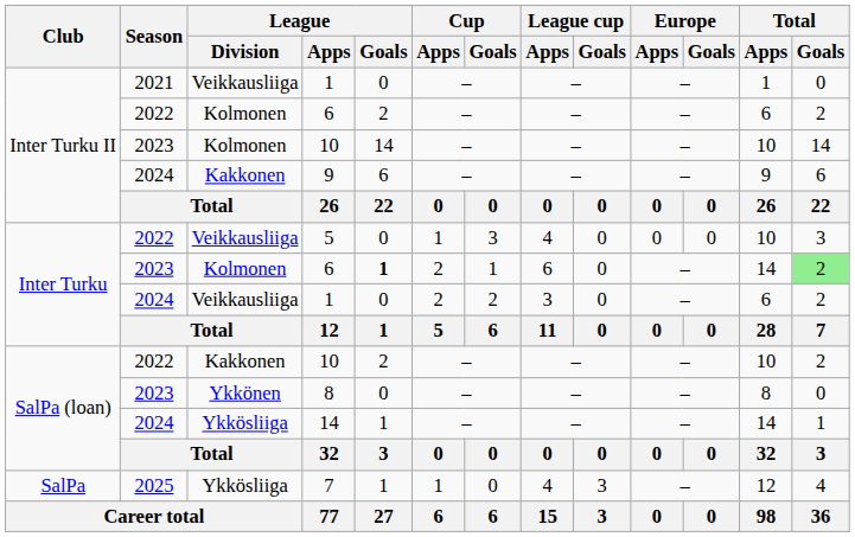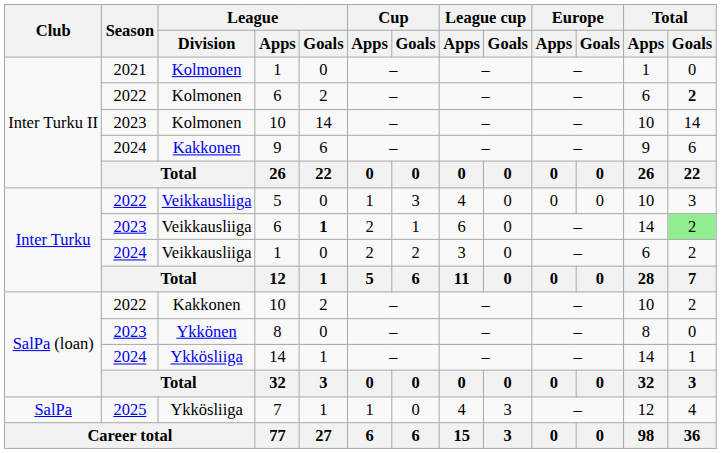2021 / 1 | League / Division: Veikkausliiga -> Kolmonen
2022 / 6 | Total / Goals: normal -> bold
2023 / 6 | League / Division: Kolmonen -> Veikkausliiga
